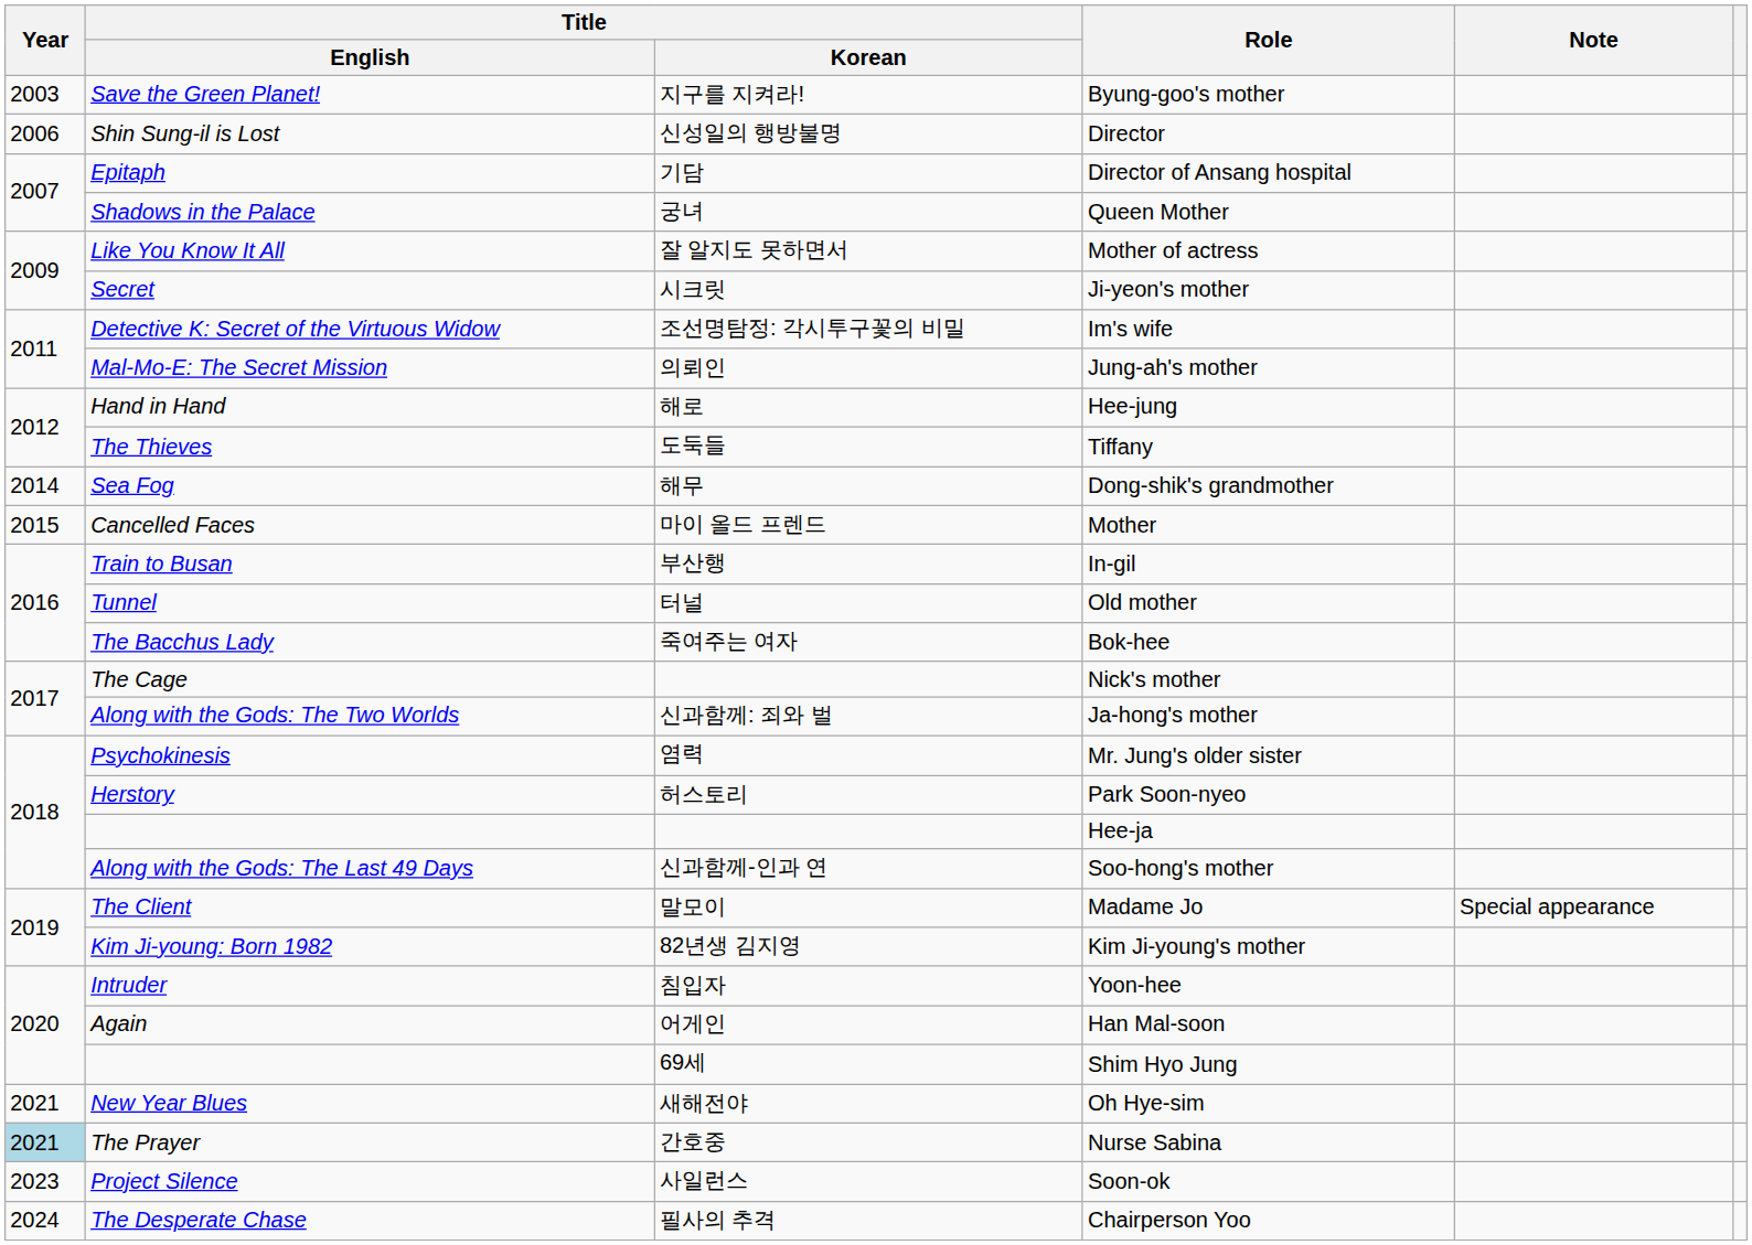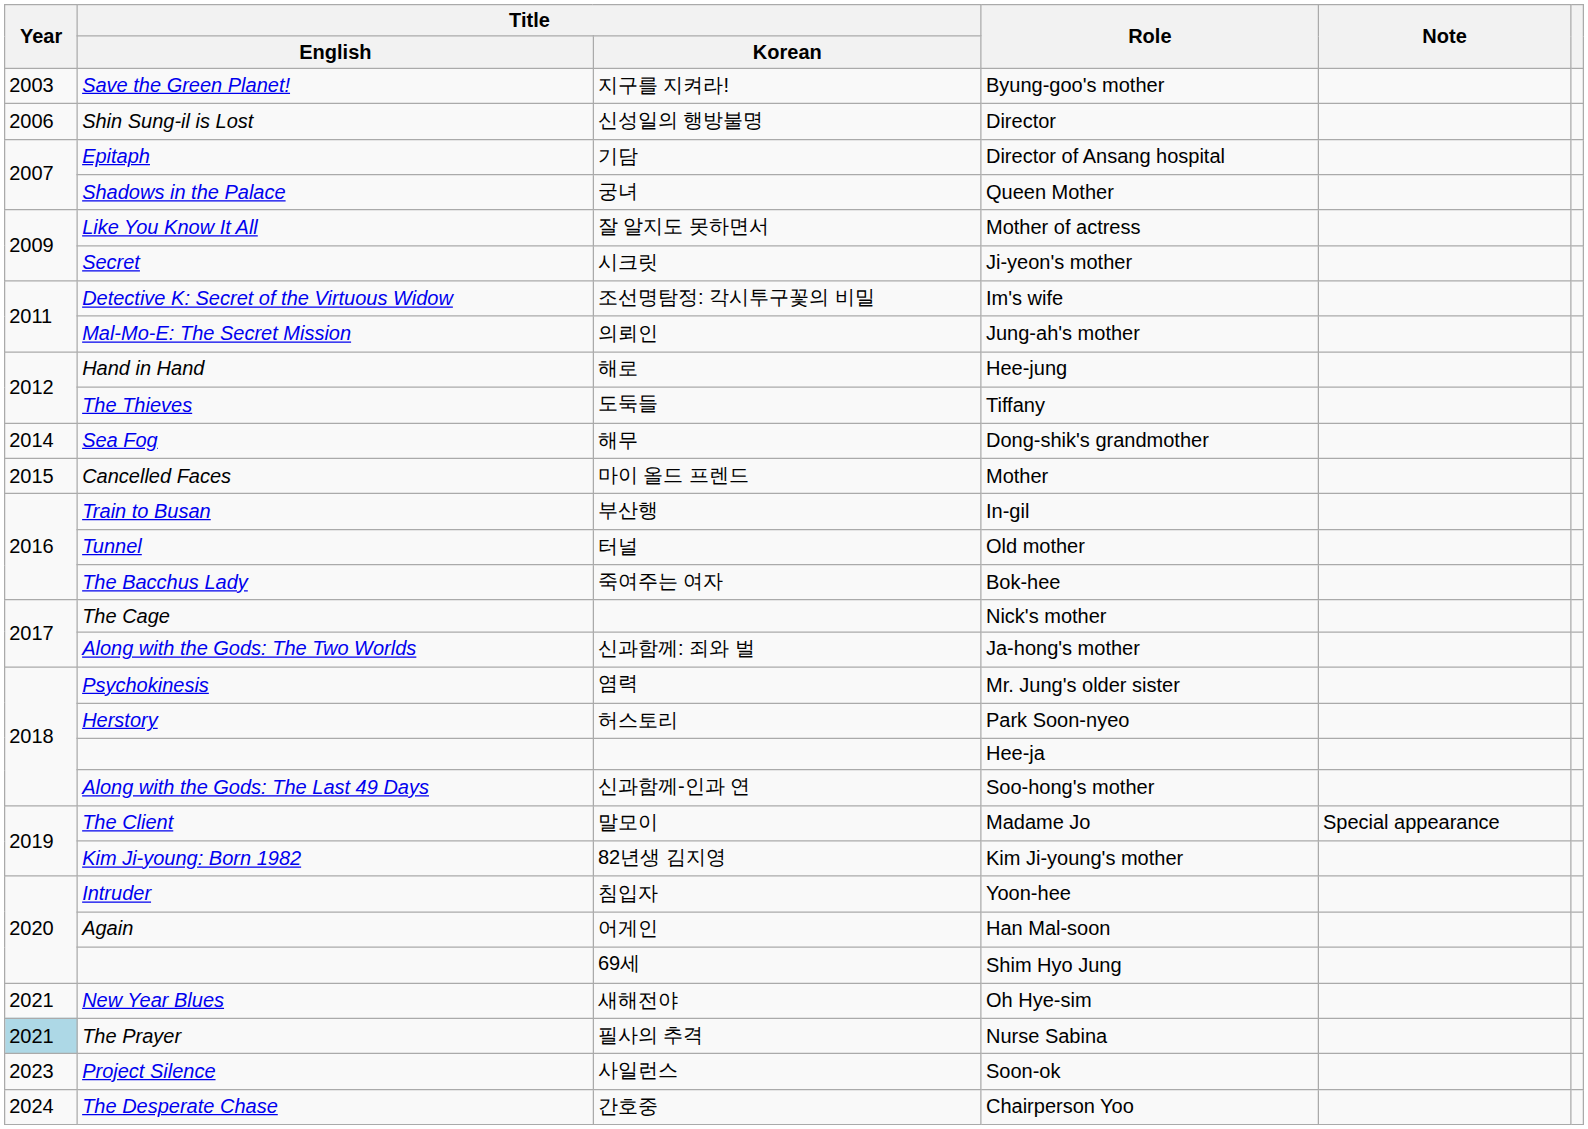Nurse Sabina | Title / Korean: 간호중 -> 필사의 추격
Chairperson Yoo | Title / Korean: 필사의 추격 -> 간호중
